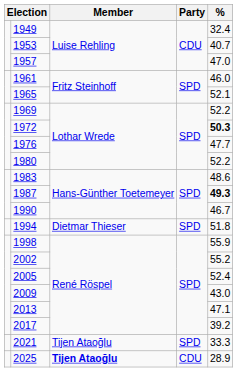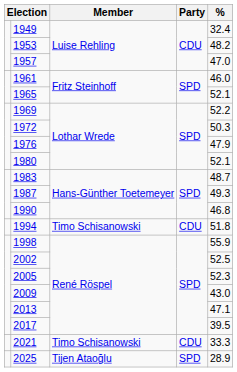1953 | %: 40.7 -> 48.2
1972 | %: bold -> normal
1976 | %: 47.7 -> 47.9
1980 | %: 52.2 -> 52.1
1983 | %: 48.6 -> 48.7
1987 | %: bold -> normal
1990 | %: 46.7 -> 46.8
1994 | Member: Dietmar Thieser -> Timo Schisanowski
1994 | Party: SPD -> CDU
2002 | %: 55.2 -> 52.5
2005 | %: 52.4 -> 52.3
2017 | %: 39.2 -> 39.5
2021 | Member: Tijen Ataoğlu -> Timo Schisanowski
2021 | Party: SPD -> CDU
2025 | Member: bold -> normal
2025 | Party: CDU -> SPD
